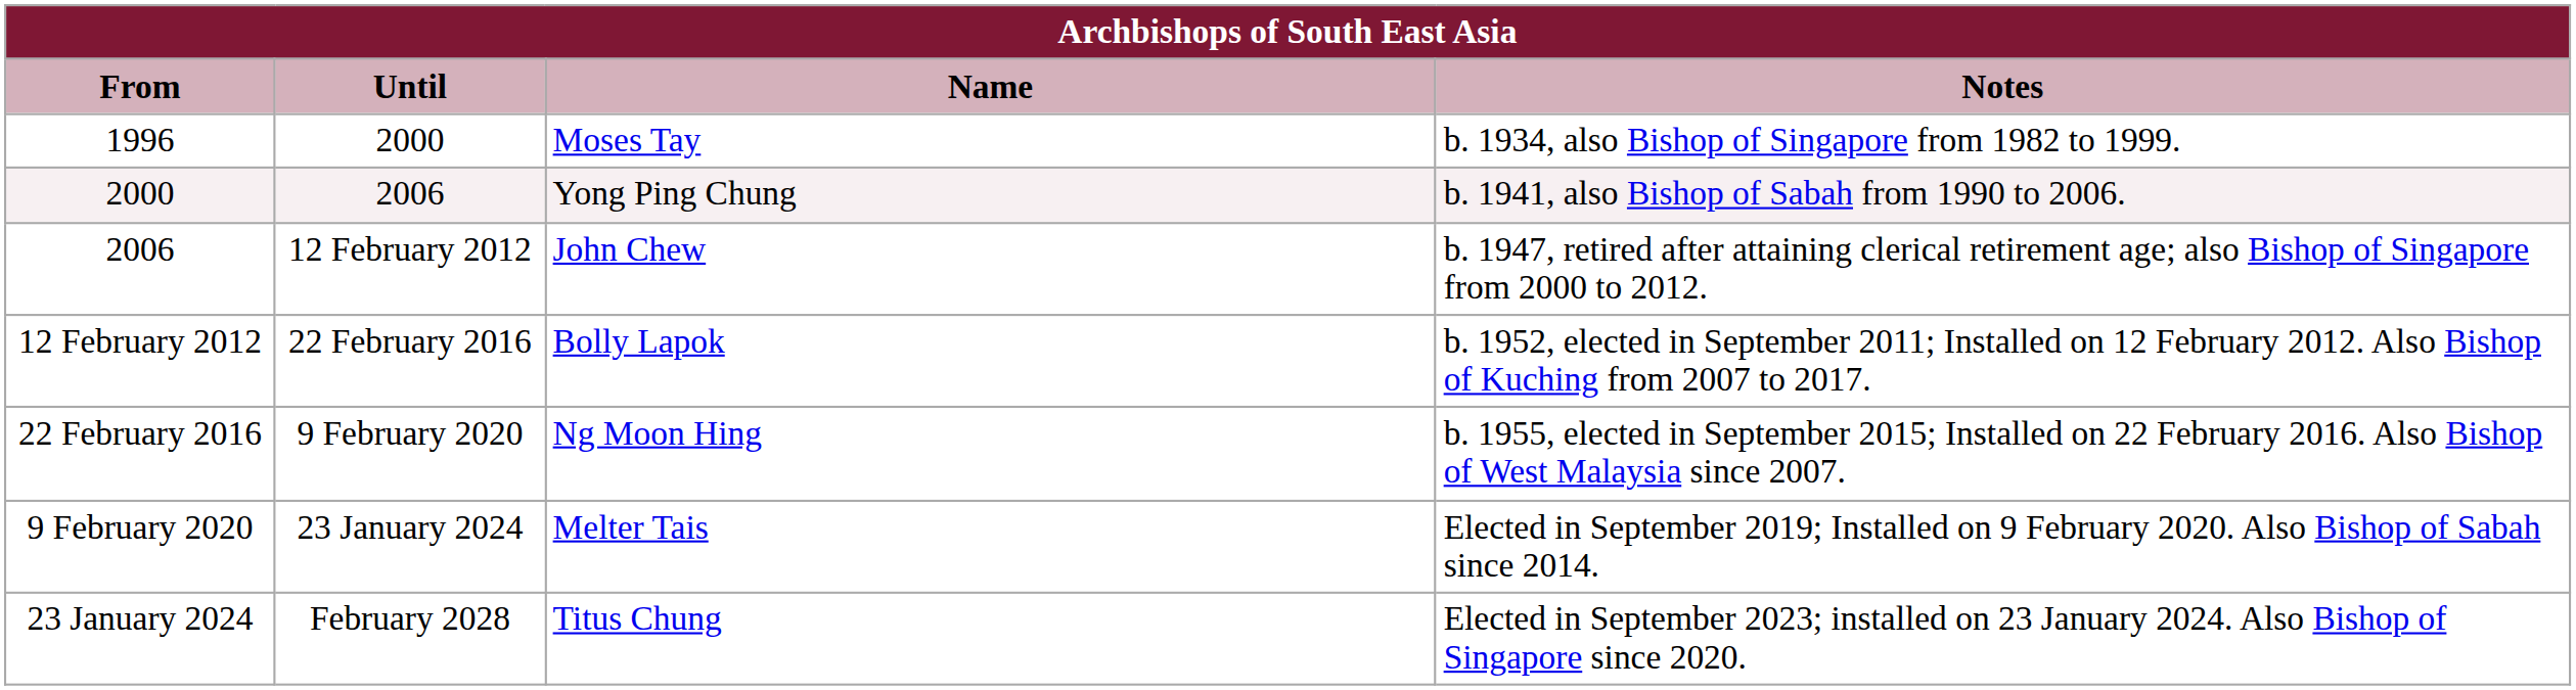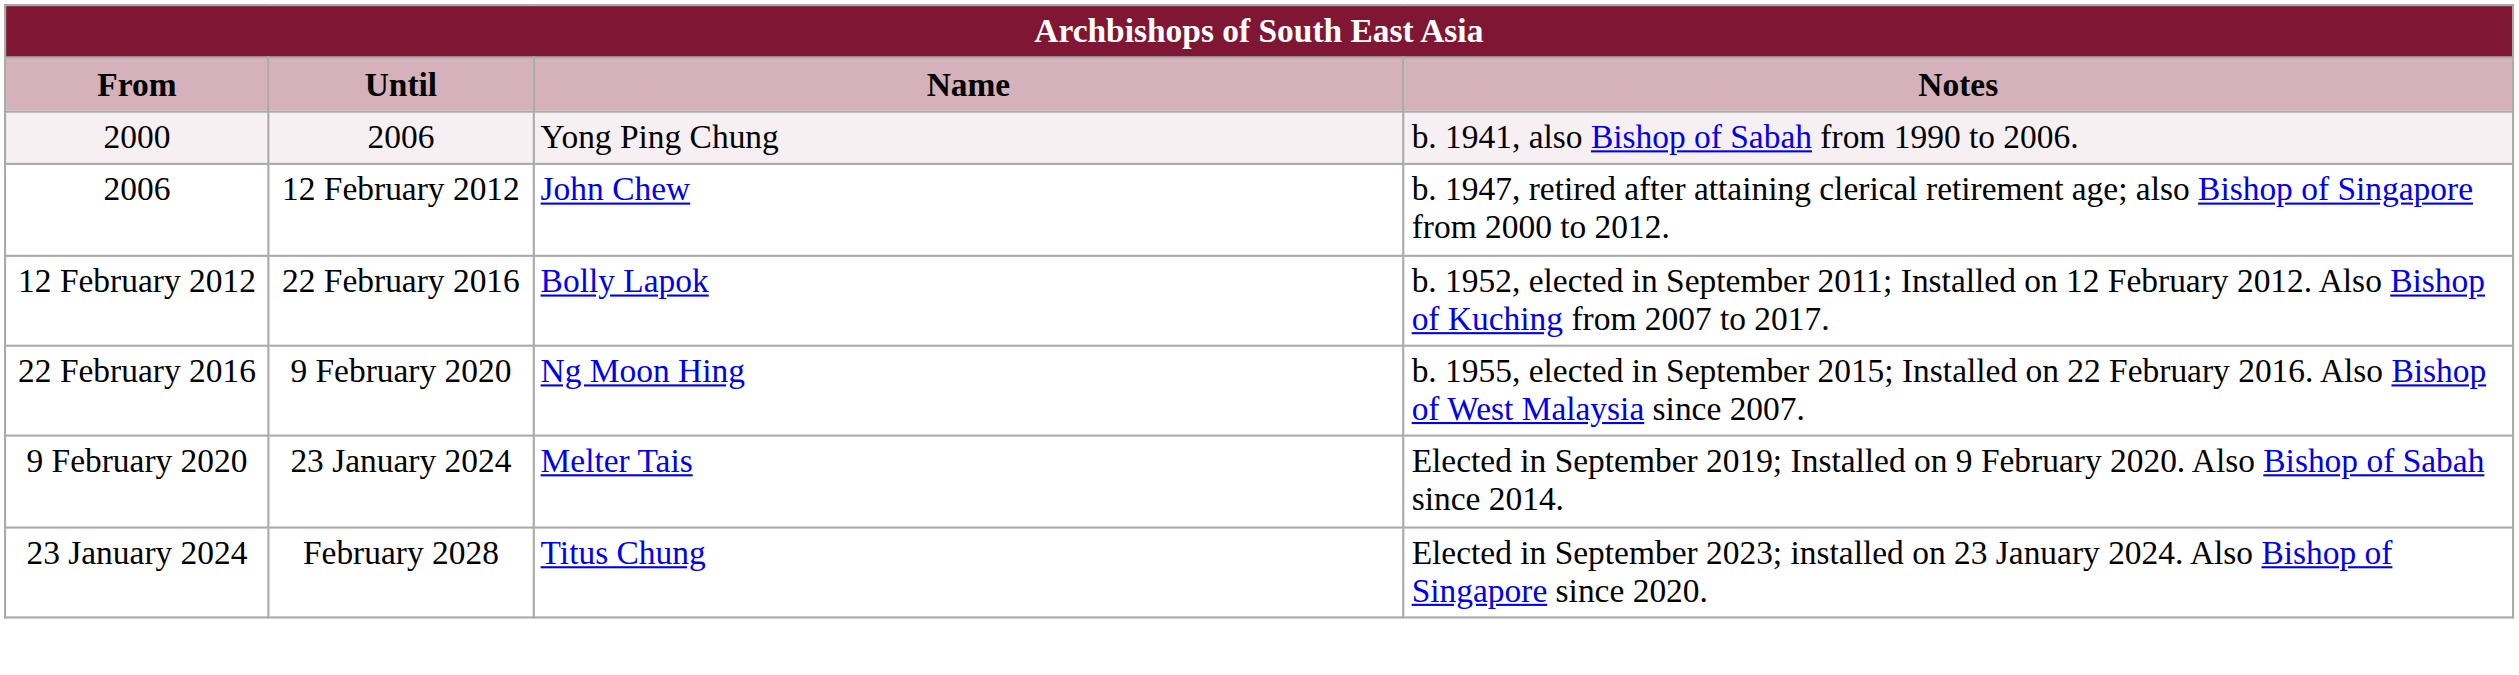- row: 1996 | 2000 | Moses Tay | b. 1934, also Bishop of Singapore from 1982 to 1999.
